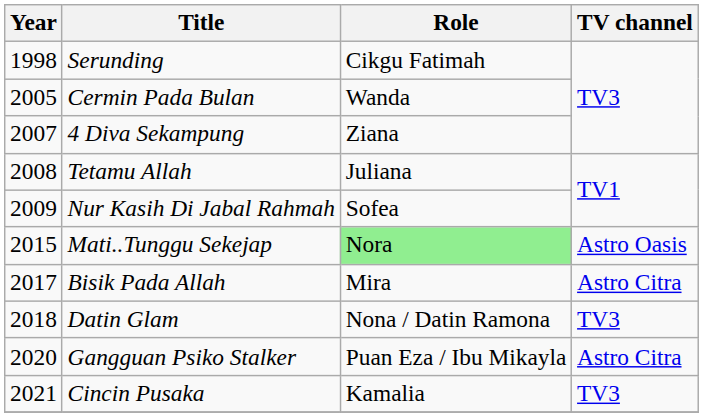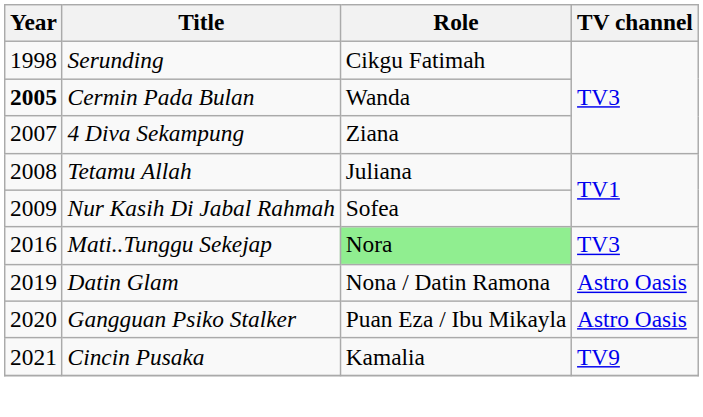Cermin Pada Bulan | Year: normal -> bold
Mati..Tunggu Sekejap | Year: 2015 -> 2016
Mati..Tunggu Sekejap | TV channel: Astro Oasis -> TV3
- row: 2017 | Bisik Pada Allah | Mira | Astro Citra
Datin Glam | Year: 2018 -> 2019
Datin Glam | TV channel: TV3 -> Astro Oasis
Gangguan Psiko Stalker | TV channel: Astro Citra -> Astro Oasis
Cincin Pusaka | TV channel: TV3 -> TV9
